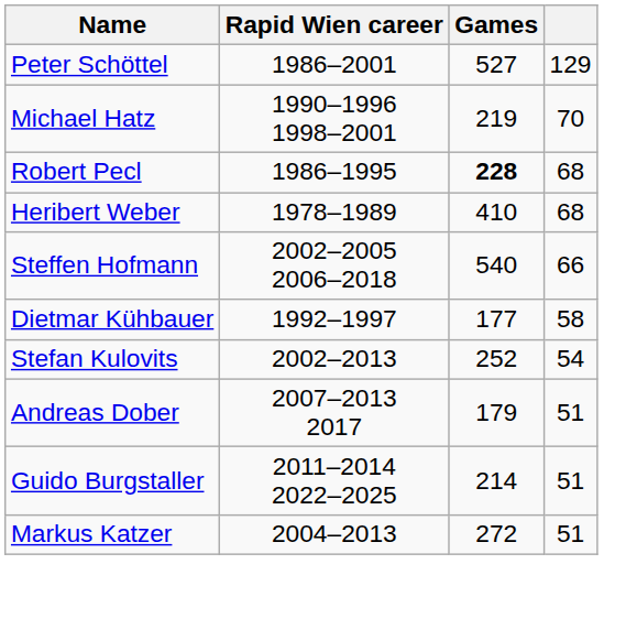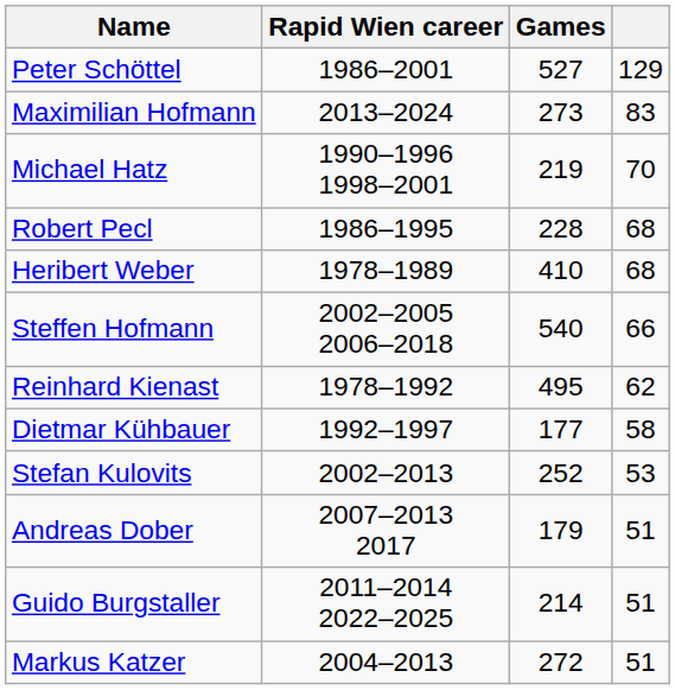+ row: Maximilian Hofmann | 2013–2024 | 273 | 83
Robert Pecl | Games: bold -> normal
+ row: Reinhard Kienast | 1978–1992 | 495 | 62
Stefan Kulovits | column 4: 54 -> 53
